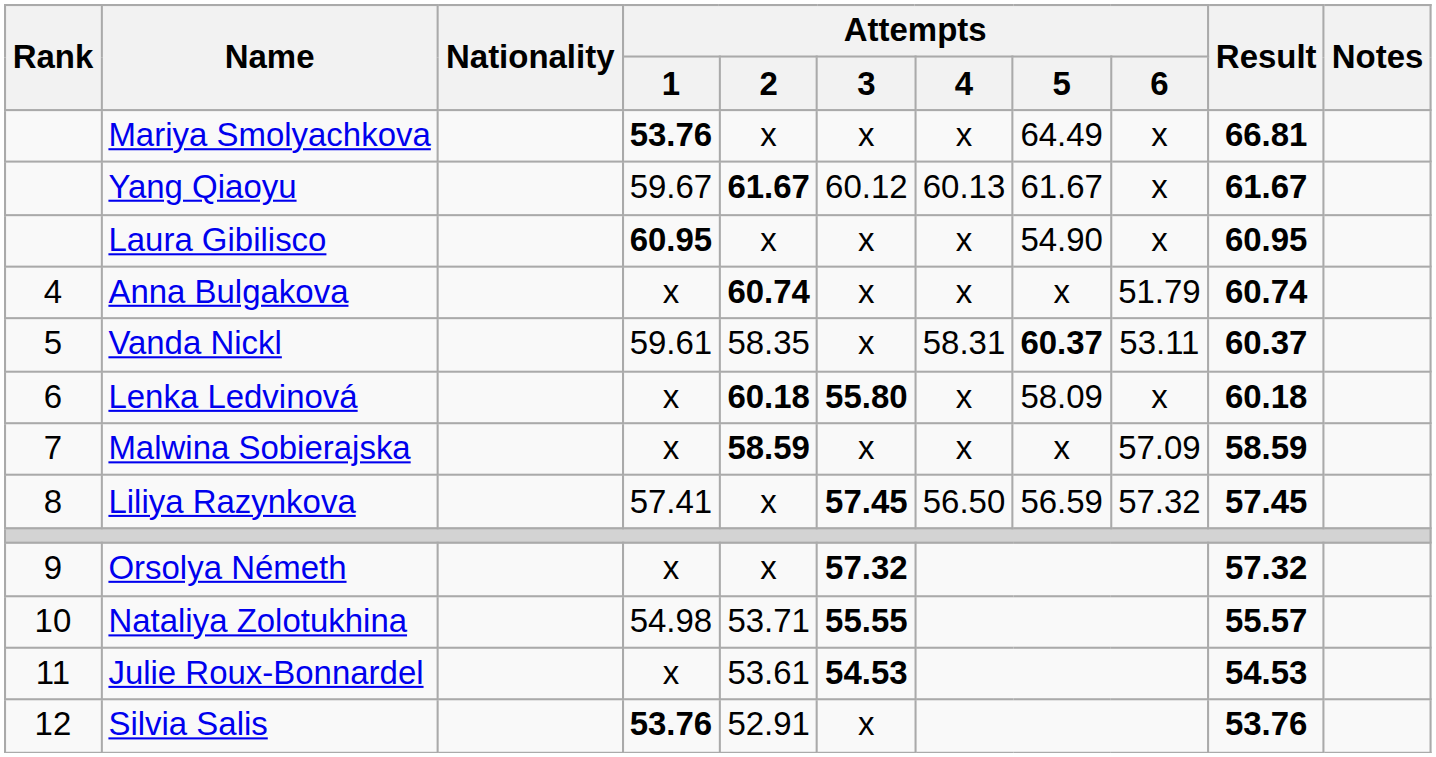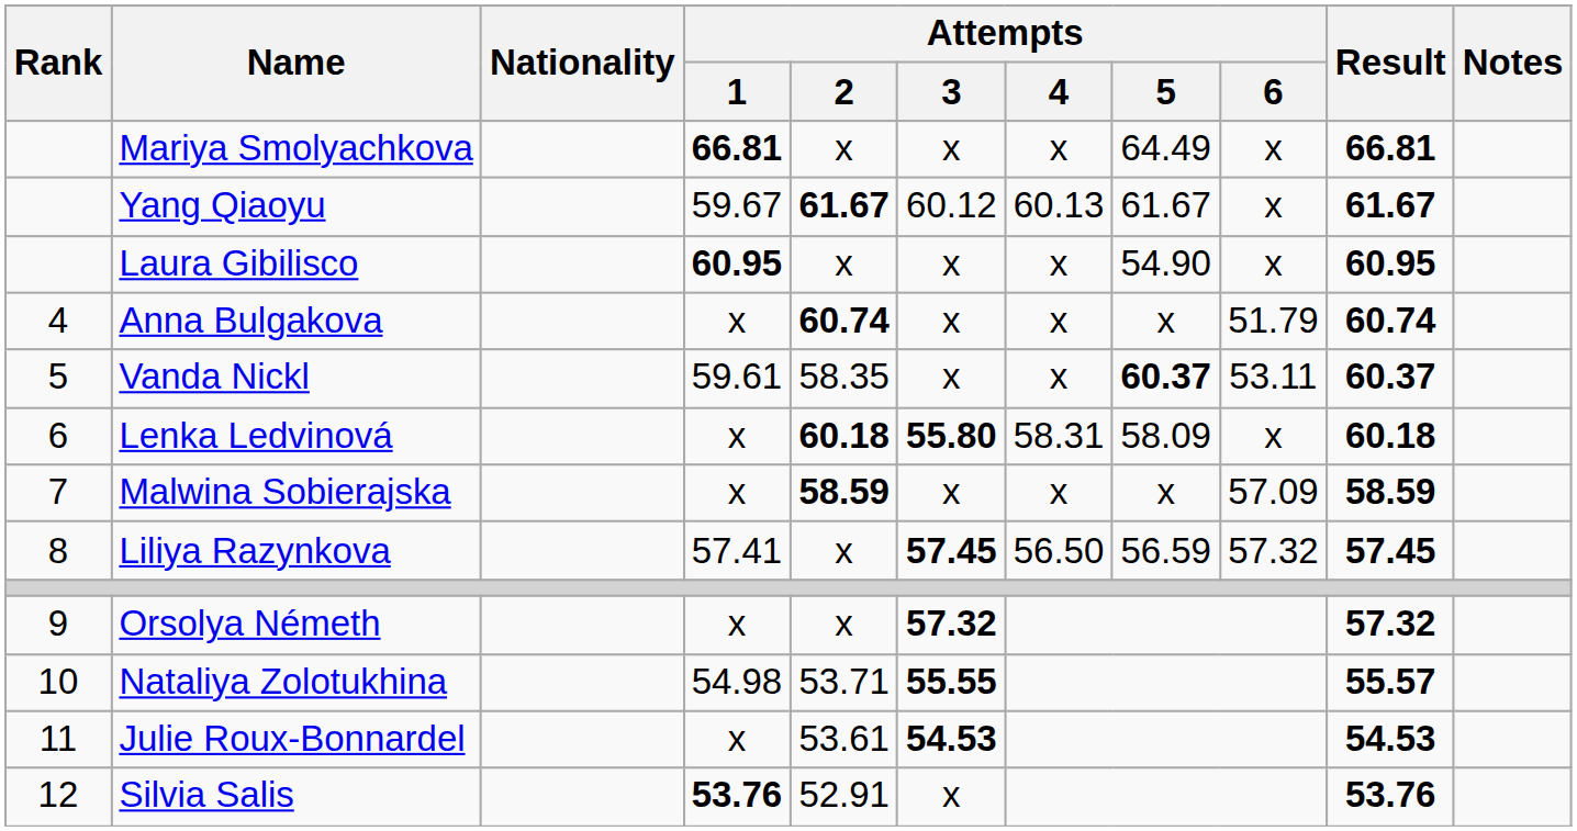Mariya Smolyachkova | Attempts / 1: 53.76 -> 66.81
Vanda Nickl | Attempts / 4: 58.31 -> x
Lenka Ledvinová | Attempts / 4: x -> 58.31
